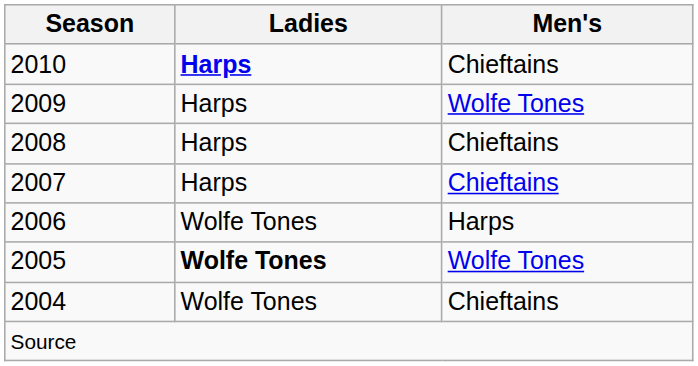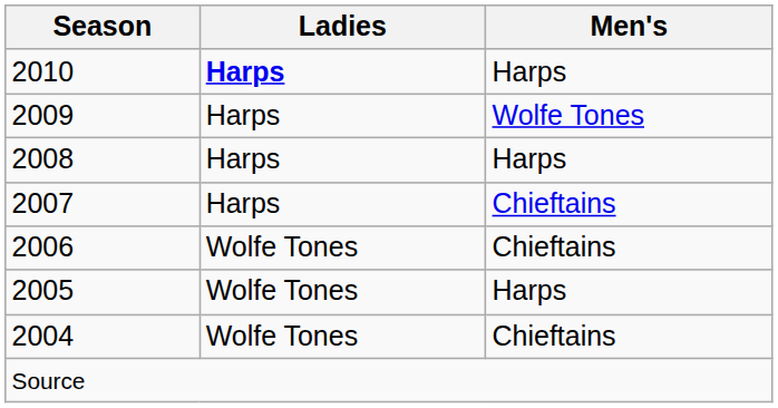2010 | Men's: Chieftains -> Harps
2008 | Men's: Chieftains -> Harps
2006 | Men's: Harps -> Chieftains
2005 | Ladies: bold -> normal
2005 | Men's: Wolfe Tones -> Harps
